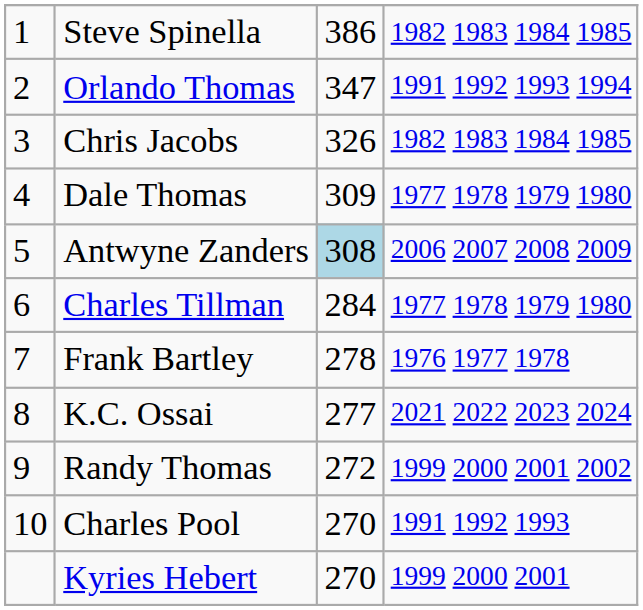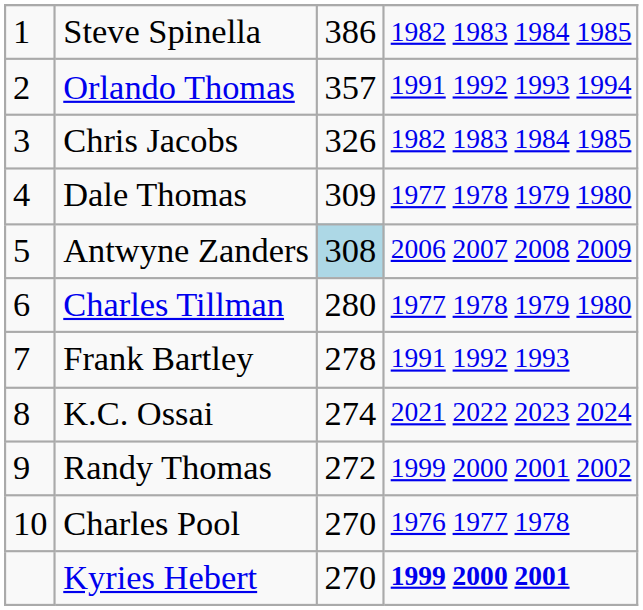Orlando Thomas | column 3: 347 -> 357
Charles Tillman | column 3: 284 -> 280
Frank Bartley | column 4: 1976 1977 1978 -> 1991 1992 1993
K.C. Ossai | column 3: 277 -> 274
Charles Pool | column 4: 1991 1992 1993 -> 1976 1977 1978
Kyries Hebert | column 4: normal -> bold
